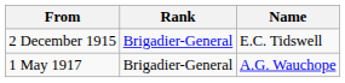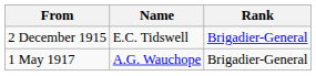columns swapped: Rank <-> Name
